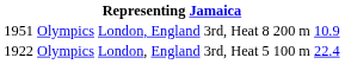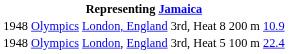3rd, Heat 8 | column 1: 1951 -> 1948
3rd, Heat 5 | column 1: 1922 -> 1948
